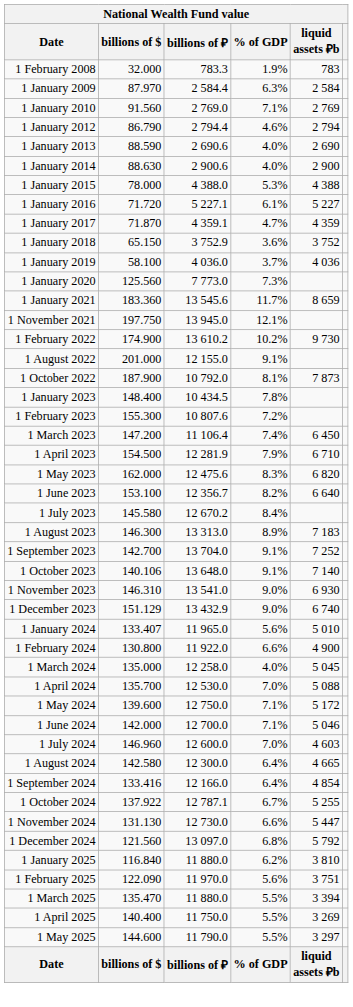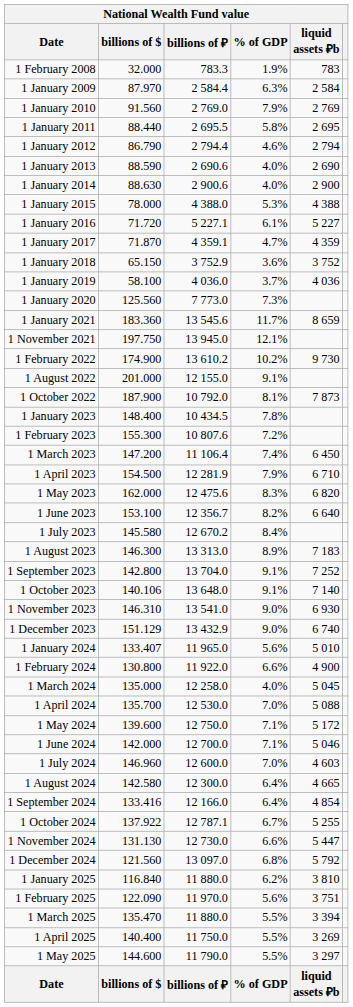1 January 2010 | % of GDP: 7.1% -> 7.9%
+ row: 1 January 2011 | 88.440 | 2 695.5 | 5.8% | 2 695
1 September 2023 | billions of $: 142.700 -> 142.800
